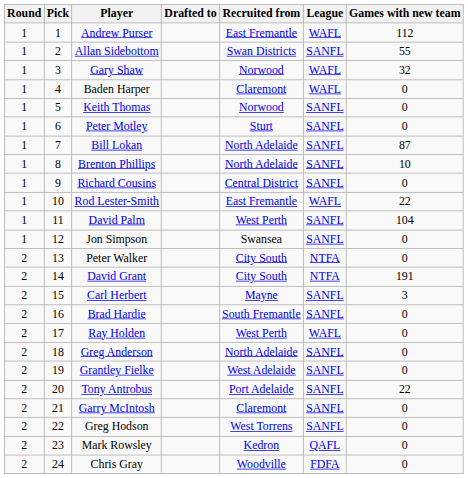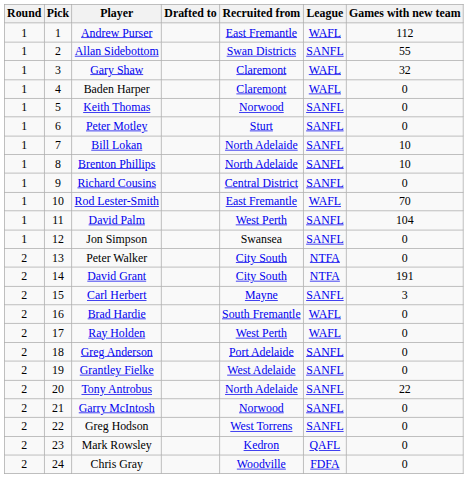Gary Shaw | Recruited from: Norwood -> Claremont
Bill Lokan | Games with new team: 87 -> 10
Rod Lester-Smith | Games with new team: 22 -> 70
Brad Hardie | League: SANFL -> WAFL
Greg Anderson | Recruited from: North Adelaide -> Port Adelaide
Tony Antrobus | Recruited from: Port Adelaide -> North Adelaide
Garry McIntosh | Recruited from: Claremont -> Norwood
